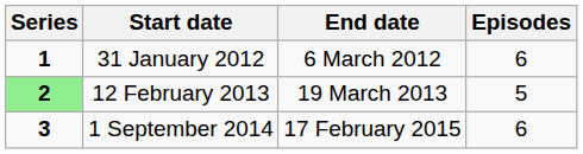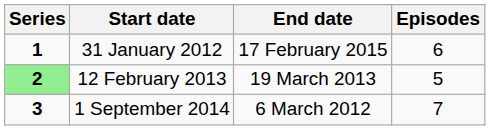31 January 2012 | End date: 6 March 2012 -> 17 February 2015
1 September 2014 | End date: 17 February 2015 -> 6 March 2012
1 September 2014 | Episodes: 6 -> 7
